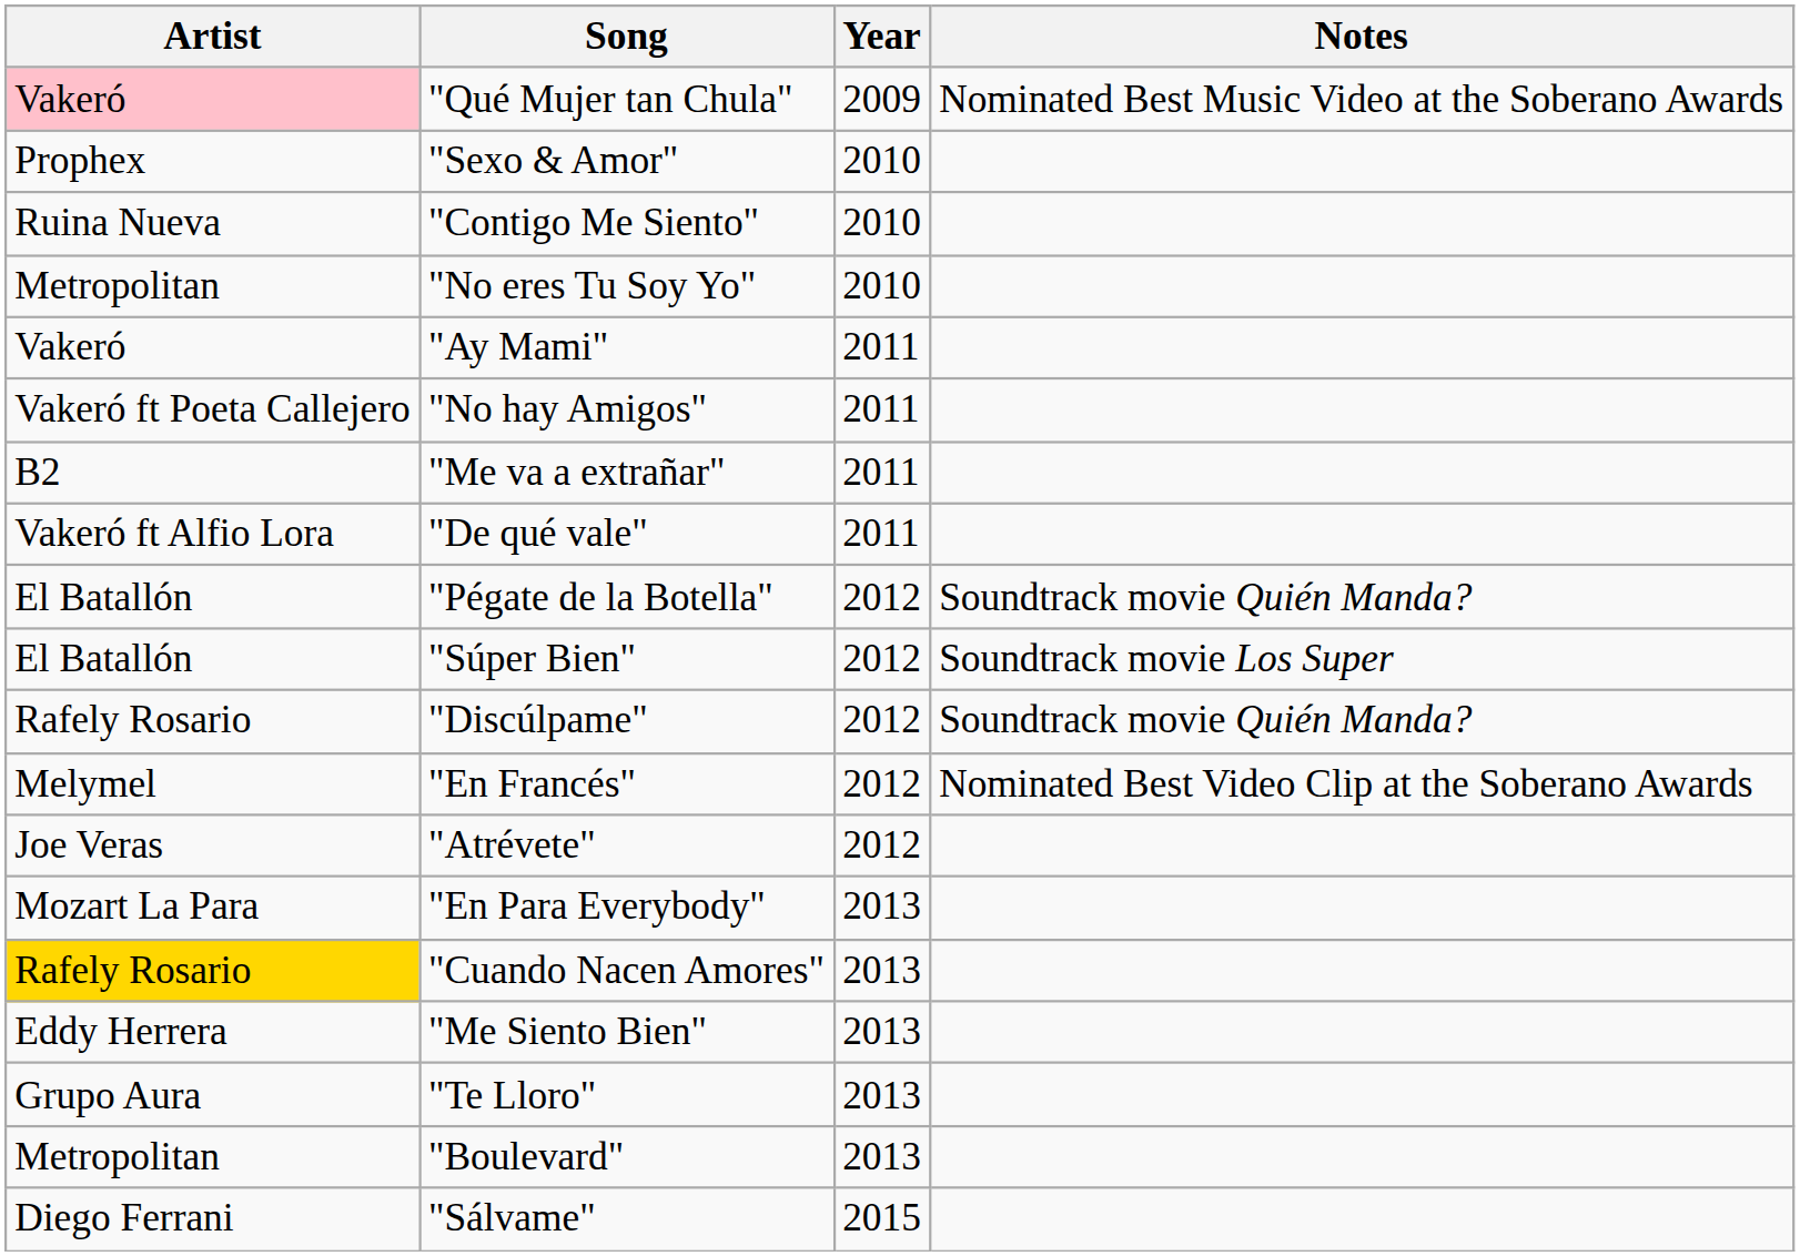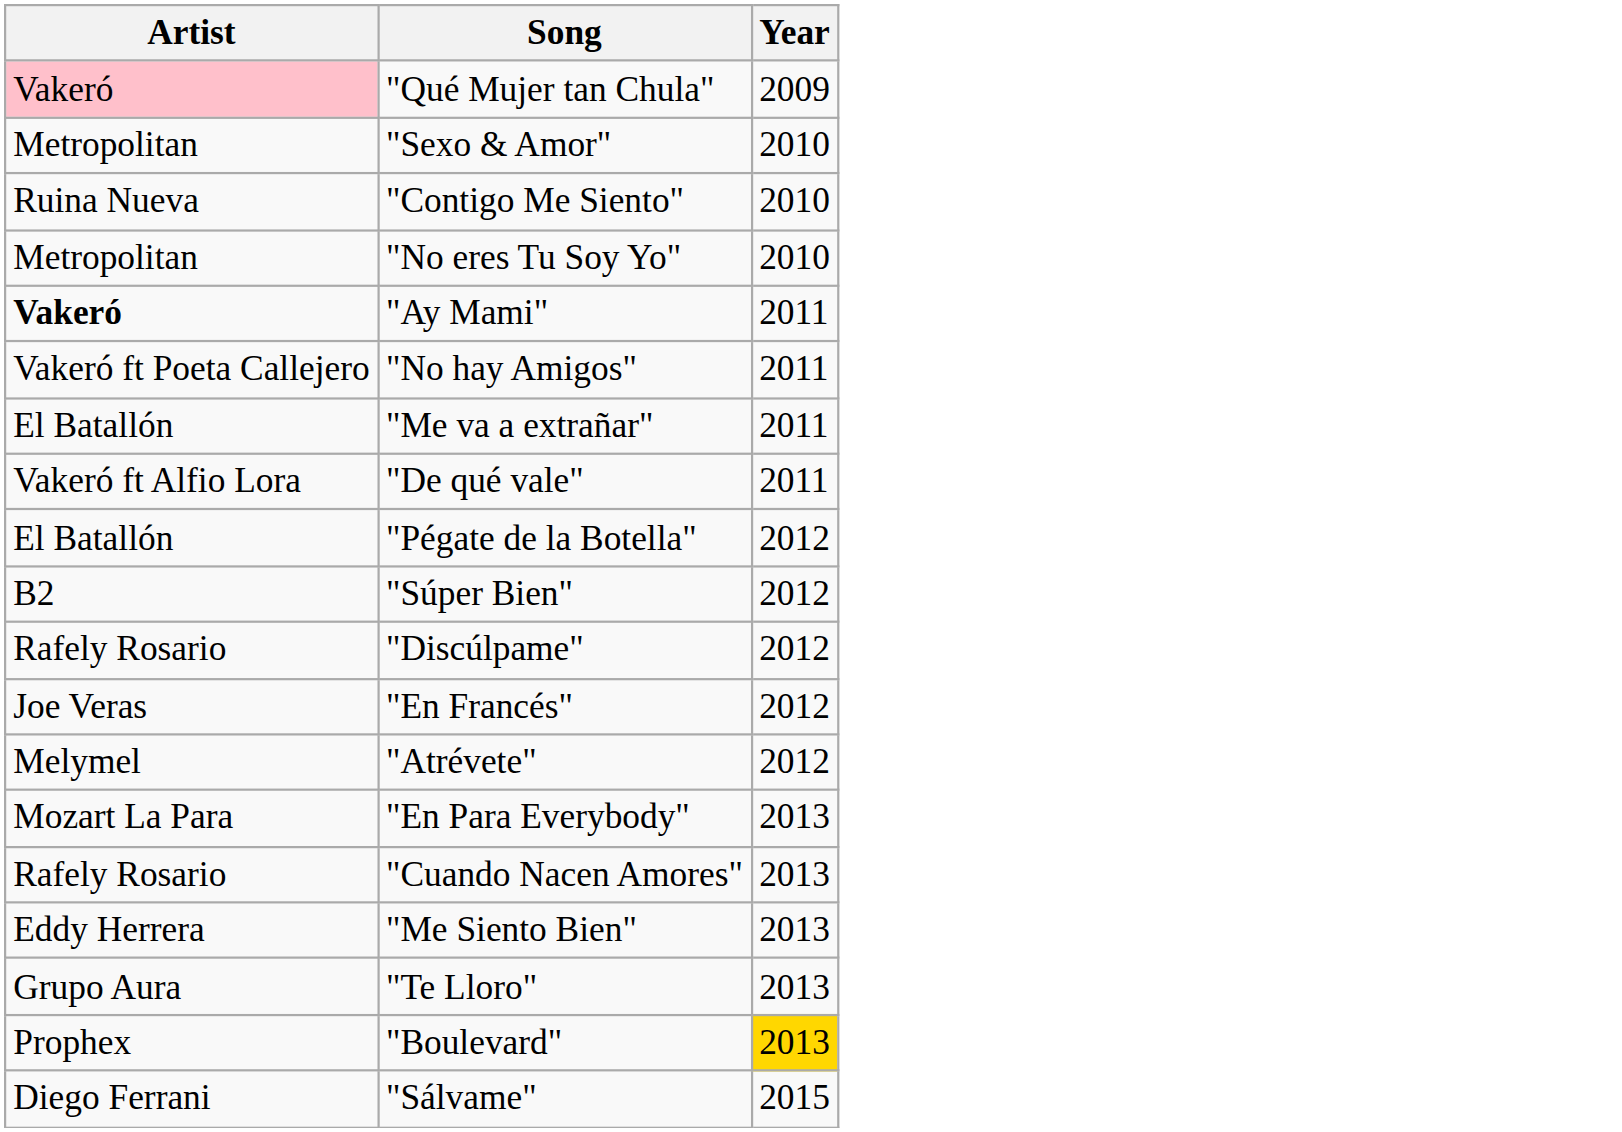- column: Notes | Nominated Best Music Video at the Soberano Awards | Soundtrack movie Quién Manda? | Soundtrack movie Los Super | Soundtrack movie Quién Manda? | Nominated Best Video Clip at the Soberano Awards
"Sexo & Amor" | Artist: Prophex -> Metropolitan
"Ay Mami" | Artist: normal -> bold
"Me va a extrañar" | Artist: B2 -> El Batallón
"Súper Bien" | Artist: El Batallón -> B2
"En Francés" | Artist: Melymel -> Joe Veras
"Atrévete" | Artist: Joe Veras -> Melymel
"Cuando Nacen Amores" | Artist: gold background -> no background
"Boulevard" | Artist: Metropolitan -> Prophex
"Boulevard" | Year: no background -> gold background
